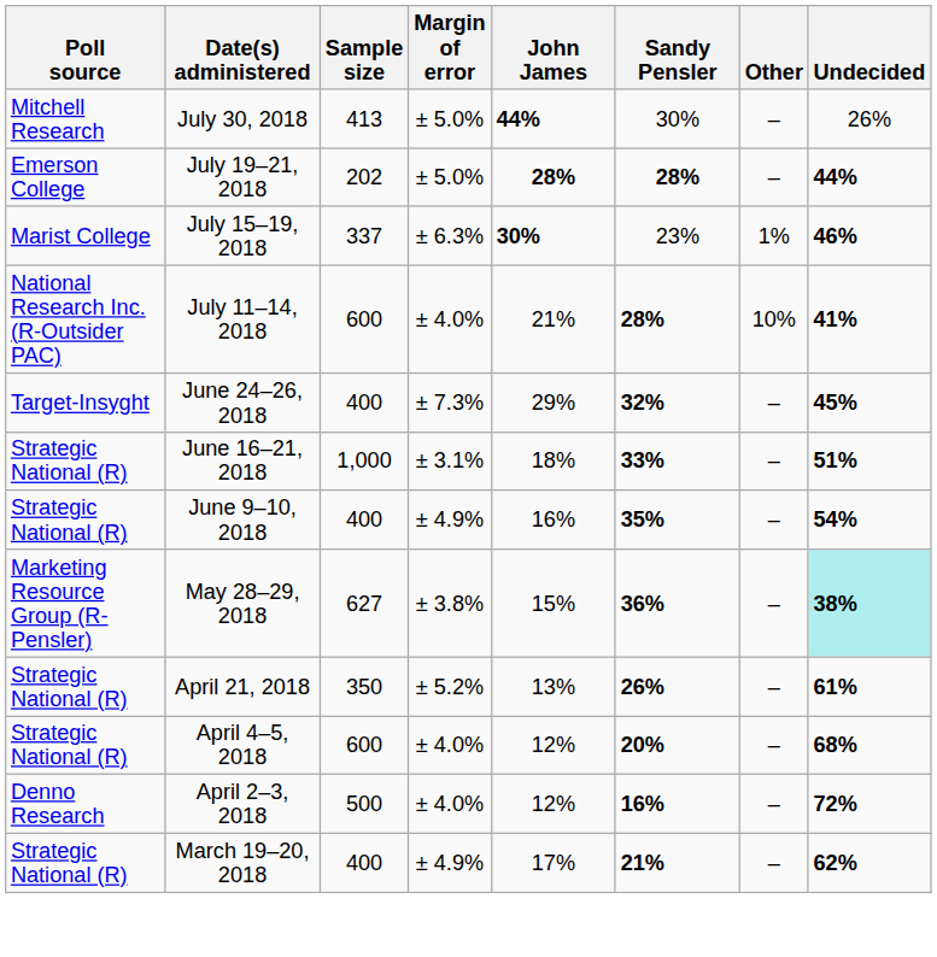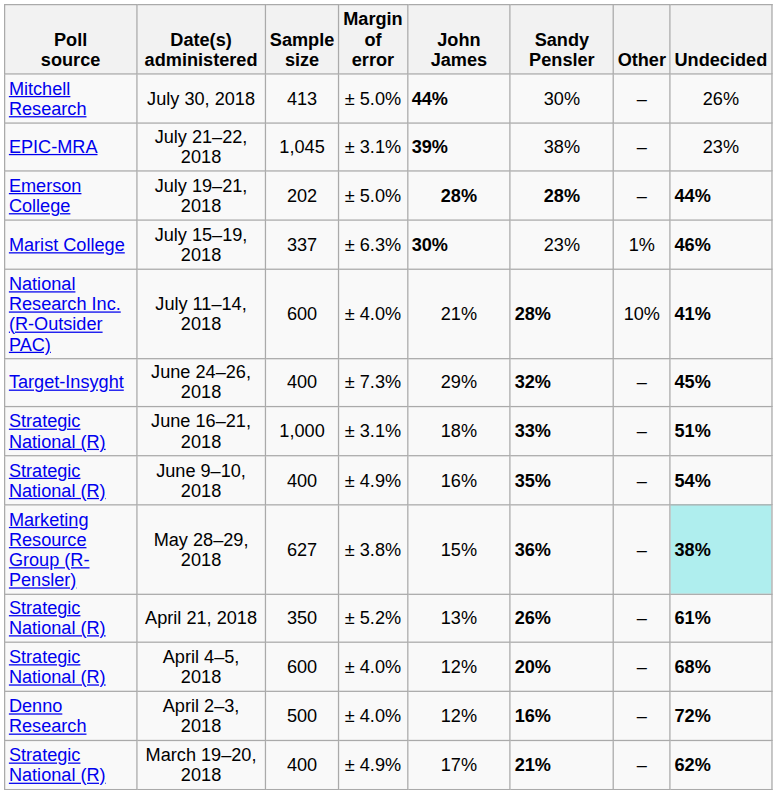+ row: EPIC-MRA | July 21–22, 2018 | 1,045 | ± 3.1% | 39% | 38% | – | 23%
